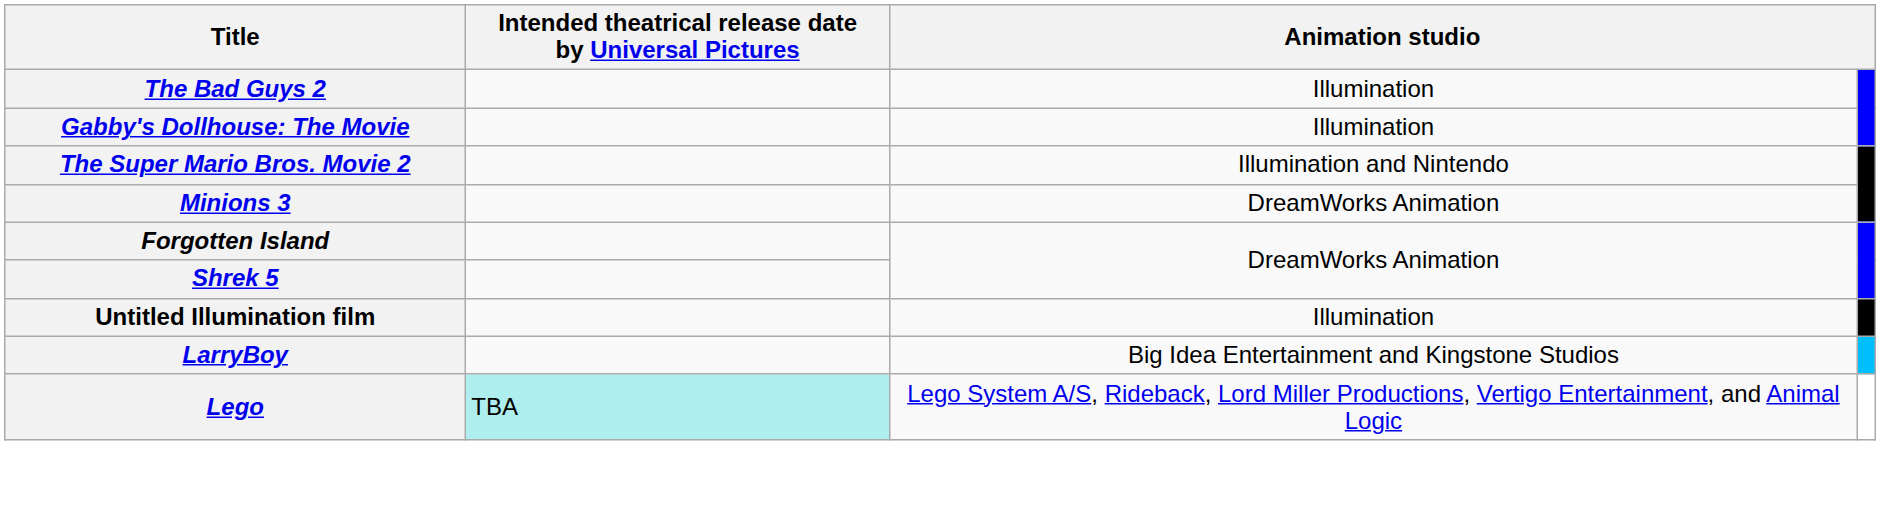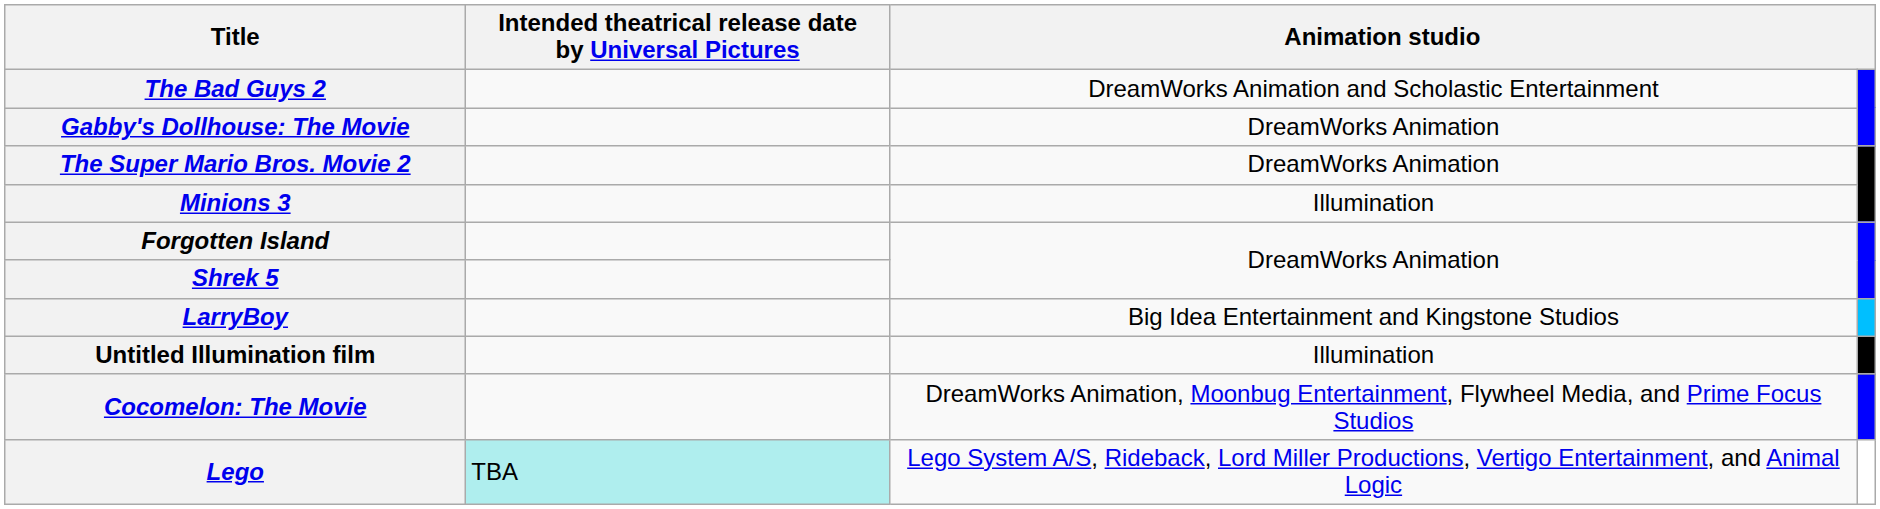The Bad Guys 2 | column 3: Illumination -> DreamWorks Animation and Scholastic Entertainment
Gabby's Dollhouse: The Movie | column 3: Illumination -> DreamWorks Animation
The Super Mario Bros. Movie 2 | column 3: Illumination and Nintendo -> DreamWorks Animation
Minions 3 | column 3: DreamWorks Animation -> Illumination
rows swapped: LarryBoy <-> Untitled Illumination film
+ row: Cocomelon: The Movie | DreamWorks Animation, Moonbug Entertainment, Flywheel Media, and Prime Focus Studios
